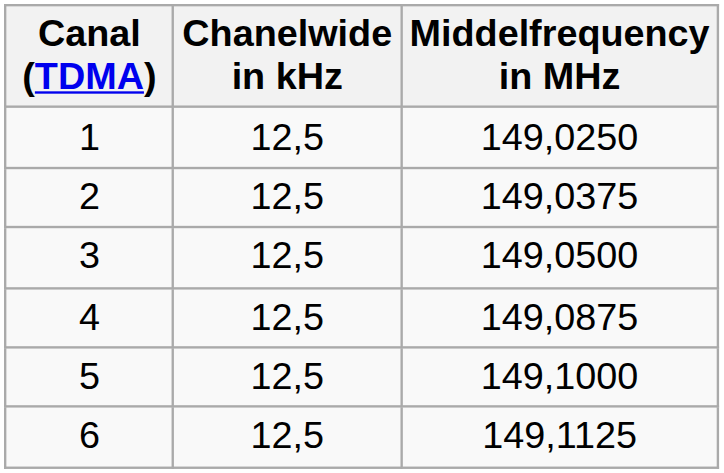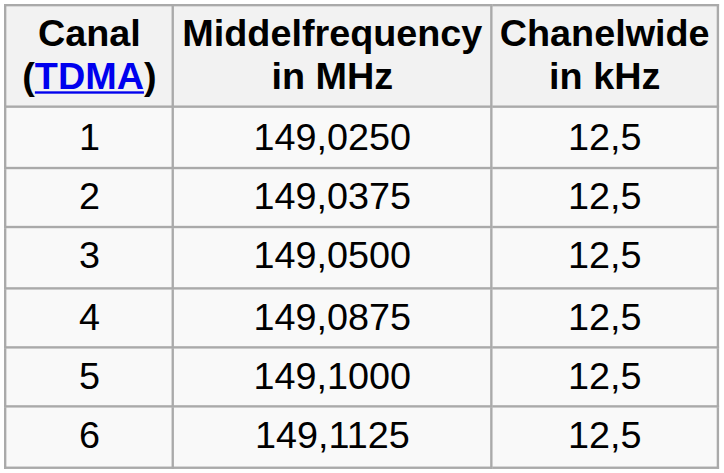columns swapped: Middelfrequency in MHz <-> Chanelwide in kHz
